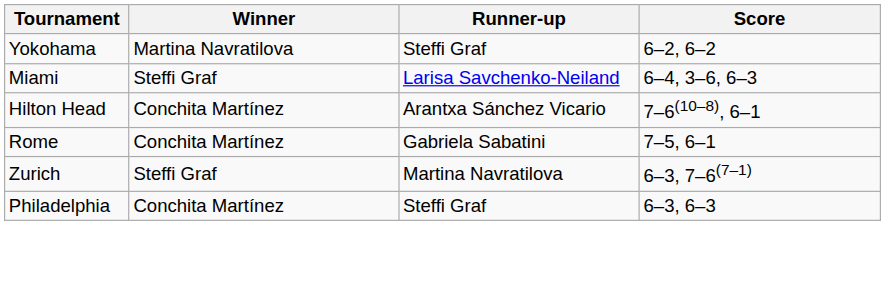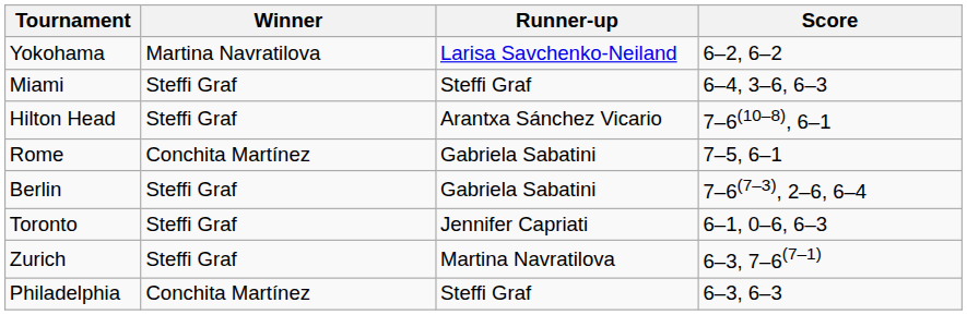Yokohama | Runner-up: Steffi Graf -> Larisa Savchenko-Neiland
Miami | Runner-up: Larisa Savchenko-Neiland -> Steffi Graf
Hilton Head | Winner: Conchita Martínez -> Steffi Graf
+ row: Berlin | Steffi Graf | Gabriela Sabatini | 7–6(7–3), 2–6, 6–4
+ row: Toronto | Steffi Graf | Jennifer Capriati | 6–1, 0–6, 6–3
